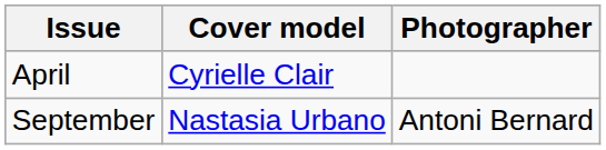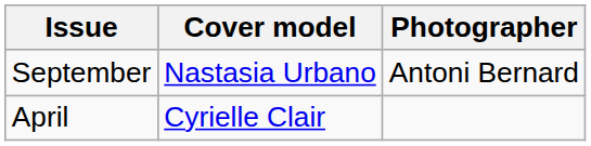rows swapped: April <-> September
